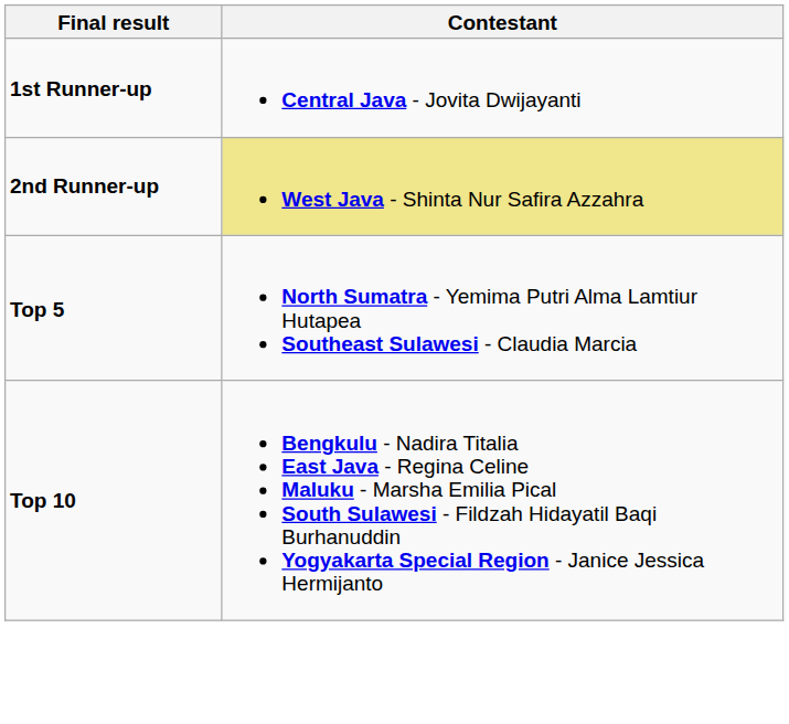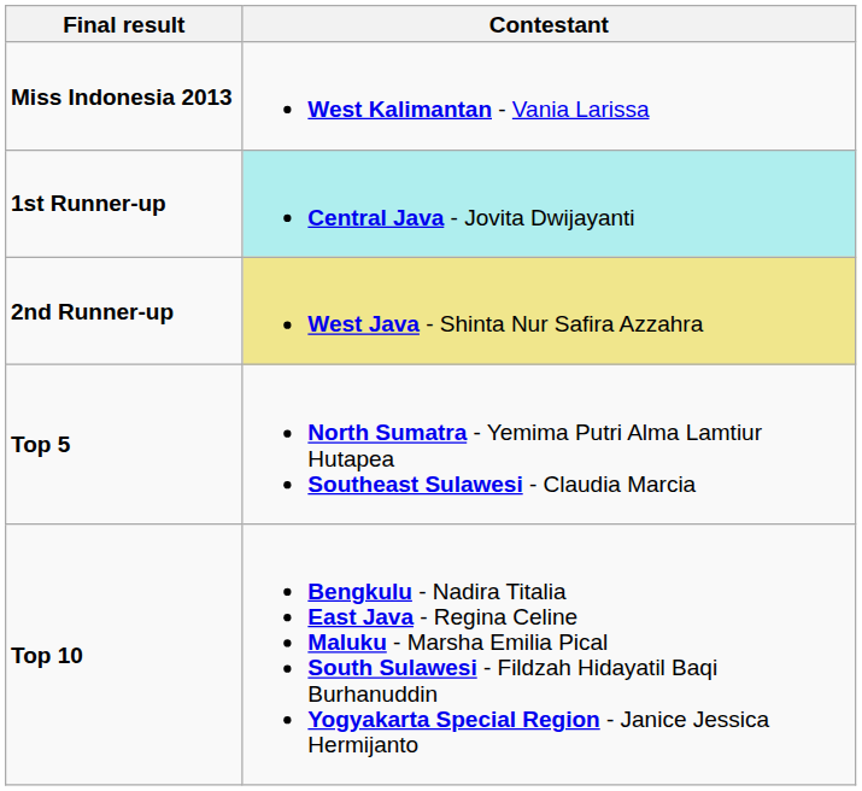+ row: Miss Indonesia 2013 | West Kalimantan - Vania Larissa
1st Runner-up | Contestant: no background -> paleturquoise background
